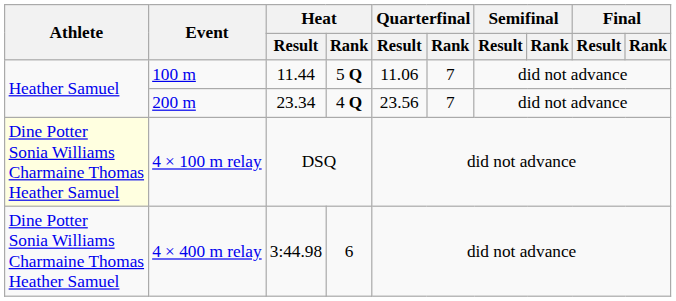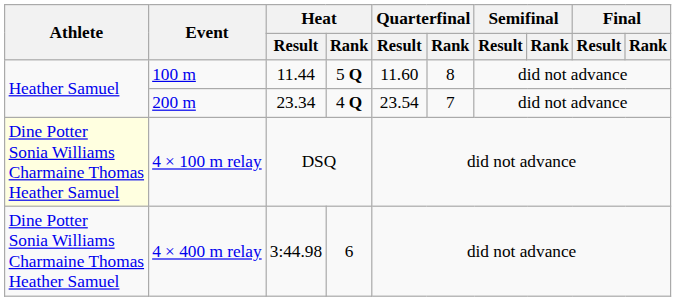100 m | Quarterfinal / Result: 11.06 -> 11.60
100 m | Quarterfinal / Rank: 7 -> 8
200 m | Quarterfinal / Result: 23.56 -> 23.54
